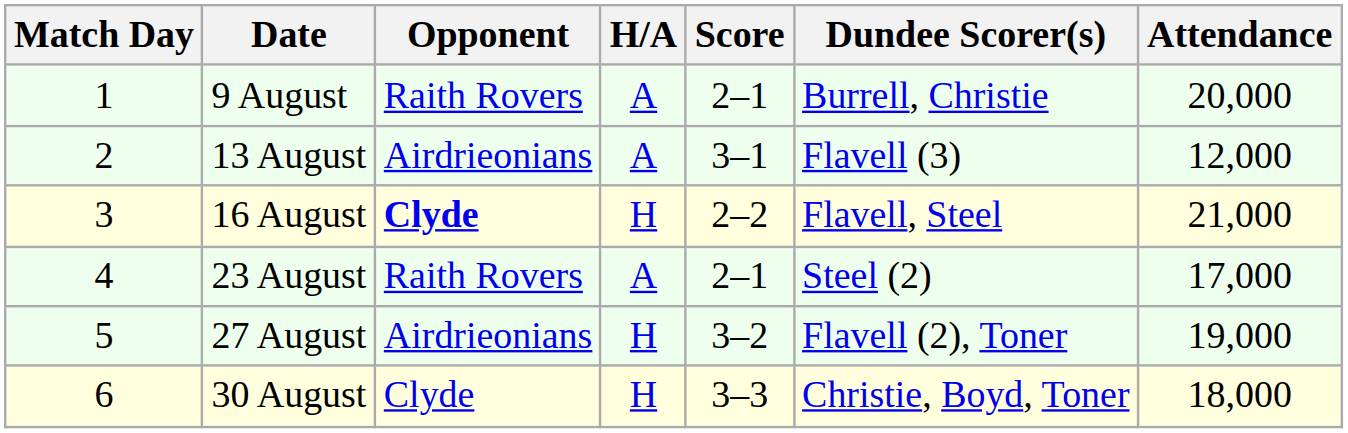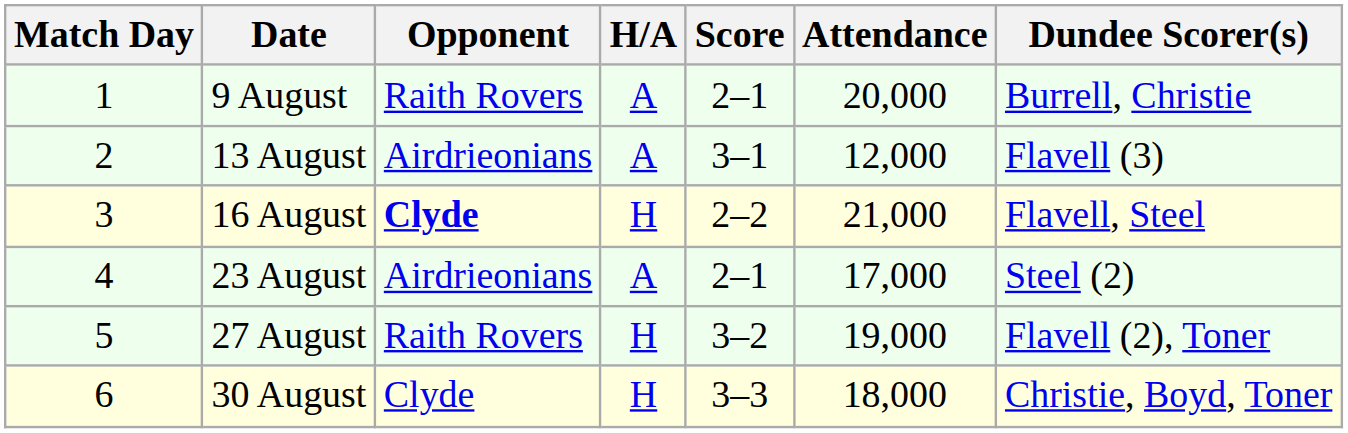columns swapped: Dundee Scorer(s) <-> Attendance
23 August | Opponent: Raith Rovers -> Airdrieonians
27 August | Opponent: Airdrieonians -> Raith Rovers
